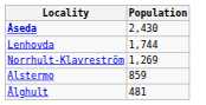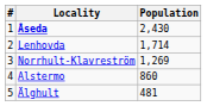+ column: # | 1 | 2 | 3 | 4 | 5
Lenhovda | Population: 1,744 -> 1,714
Alstermo | Population: 859 -> 860
